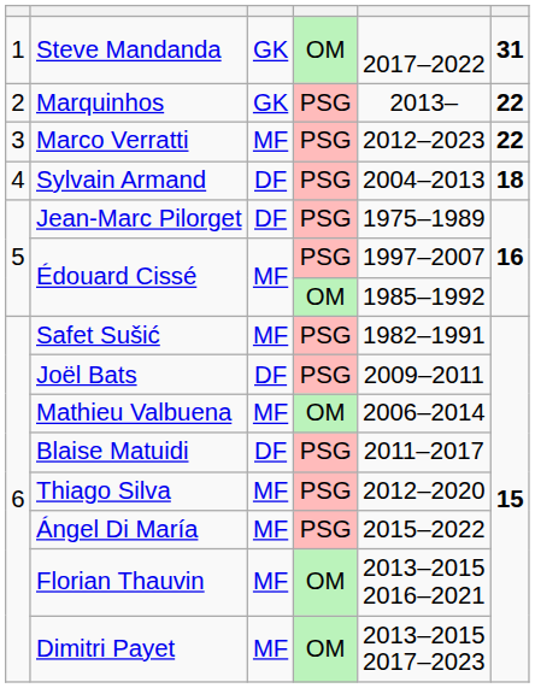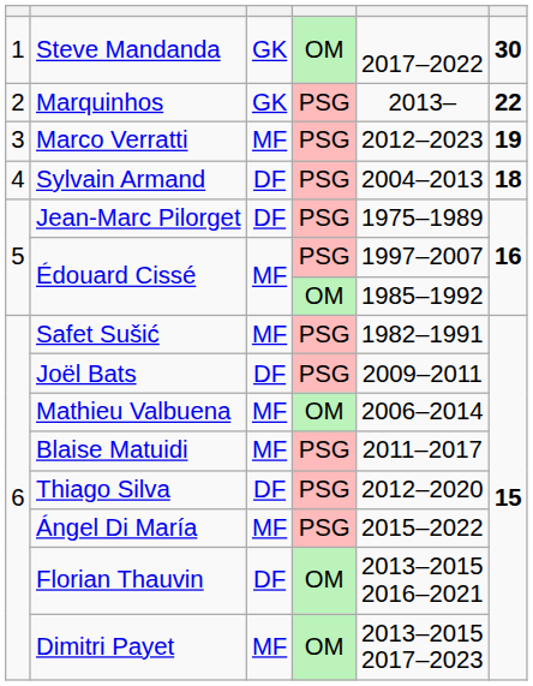Steve Mandanda | column 6: 31 -> 30
Marco Verratti | column 6: 22 -> 19
Blaise Matuidi | column 3: DF -> MF
Thiago Silva | column 3: MF -> DF
Florian Thauvin | column 3: MF -> DF
